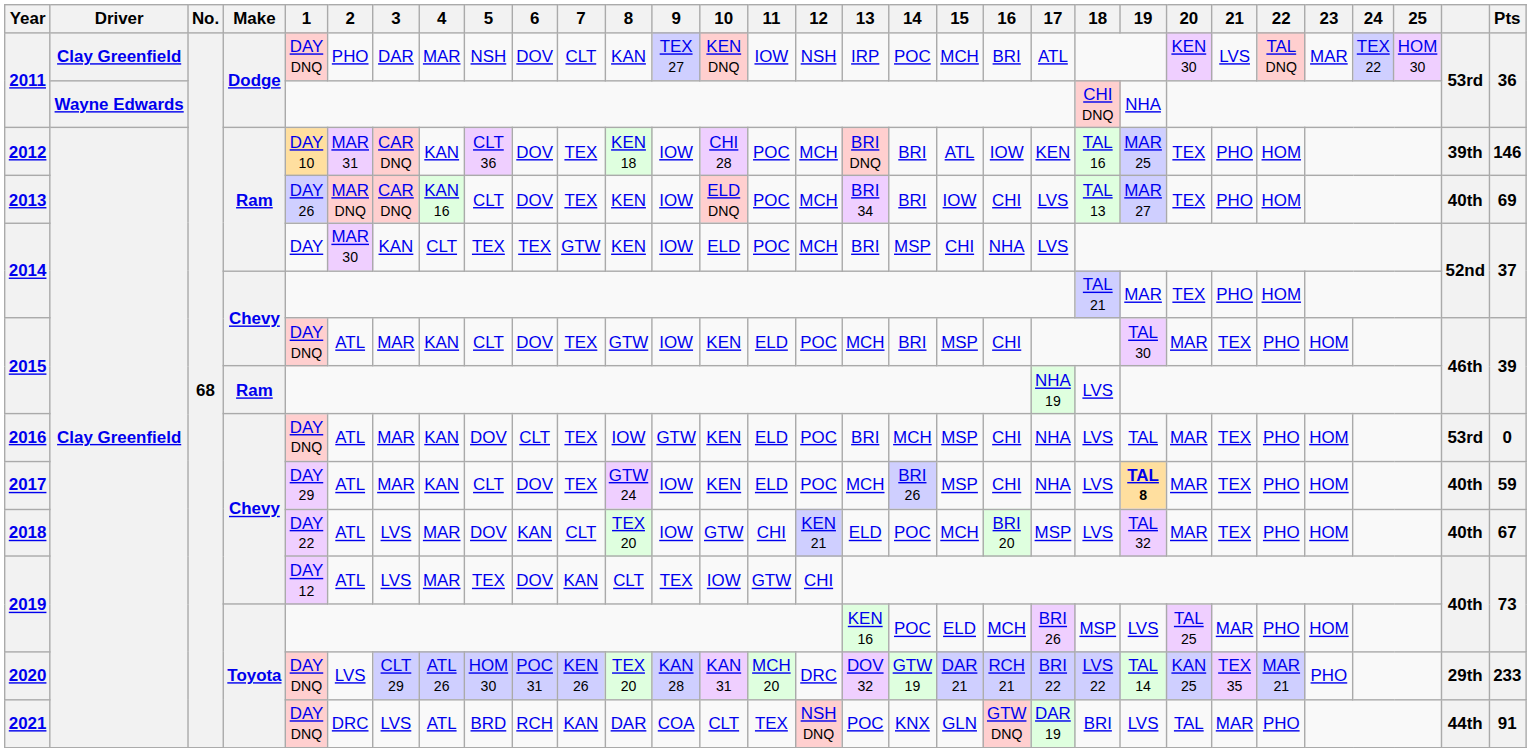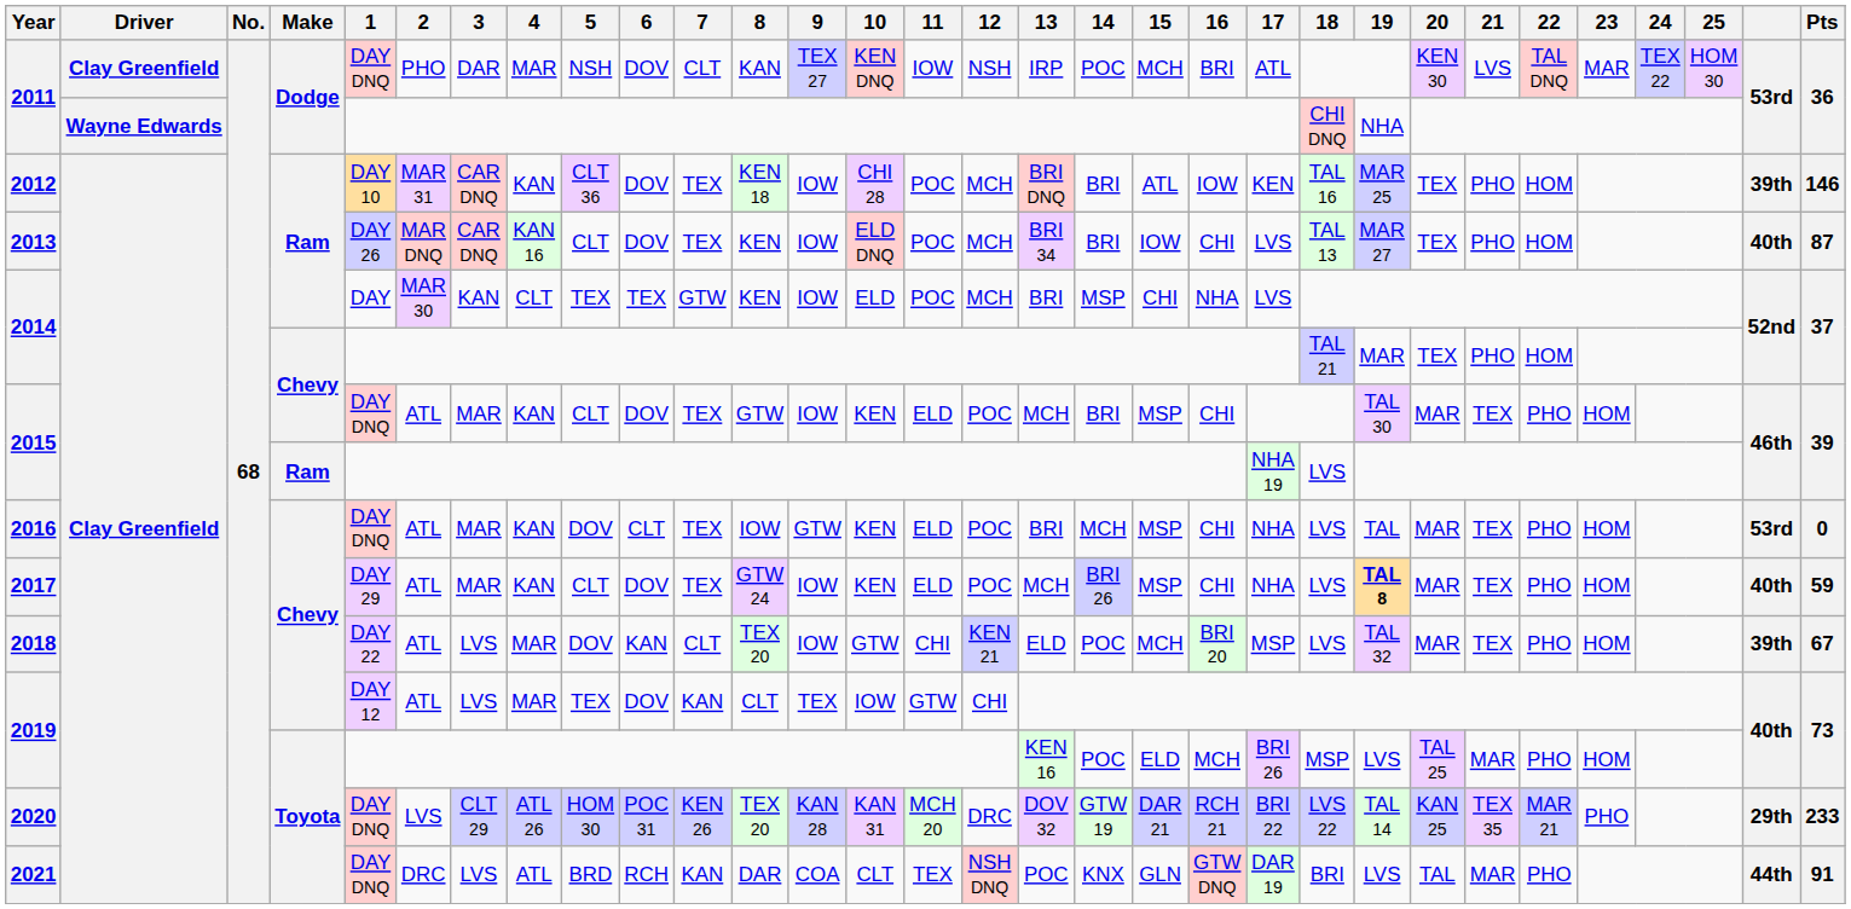2013 | Pts: 69 -> 87
2018 | column 30: 40th -> 39th
